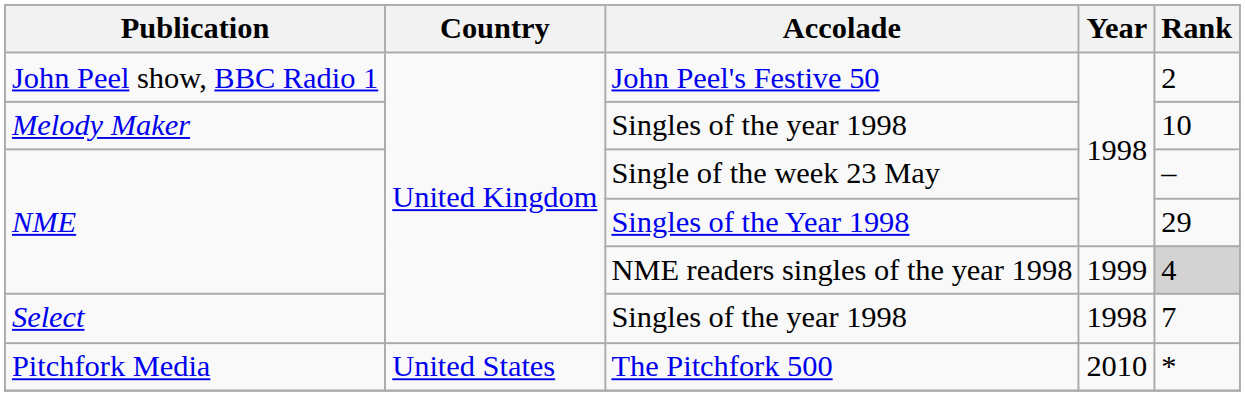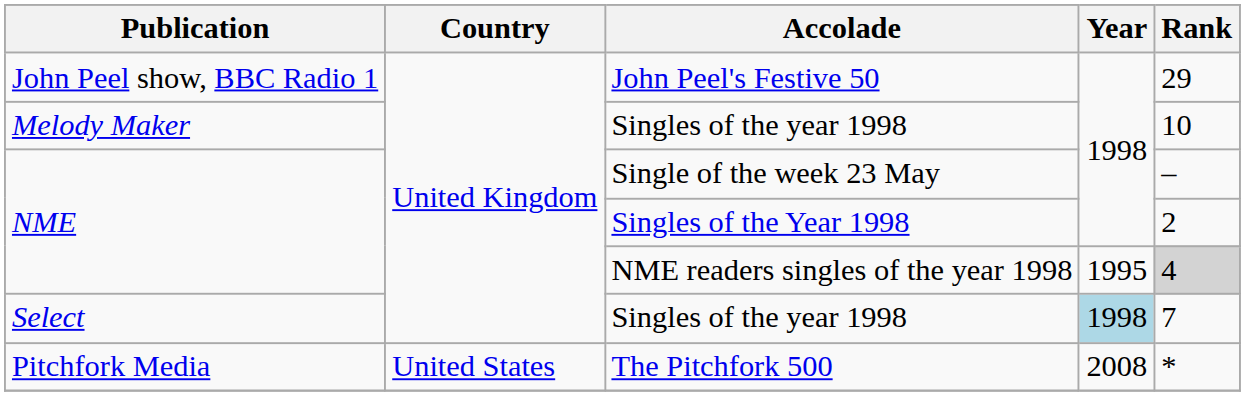John Peel's Festive 50 | Rank: 2 -> 29
Singles of the Year 1998 | Rank: 29 -> 2
NME readers singles of the year 1998 | Year: 1999 -> 1995
Select / Singles of the year 1998 | Year: no background -> lightblue background
The Pitchfork 500 | Year: 2010 -> 2008
